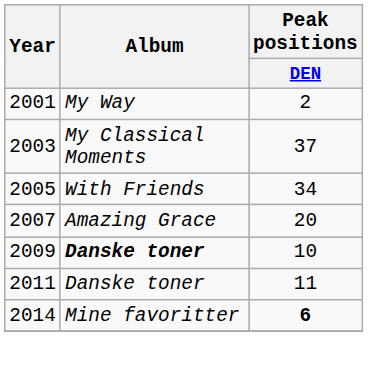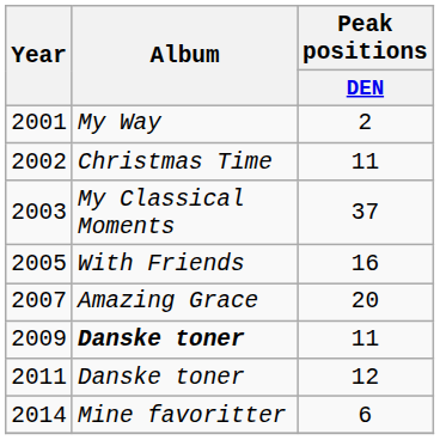+ row: 2002 | Christmas Time | 11
2005 | Peak positions / DEN: 34 -> 16
2009 | Peak positions / DEN: 10 -> 11
2011 | Peak positions / DEN: 11 -> 12
2014 | Peak positions / DEN: bold -> normal
